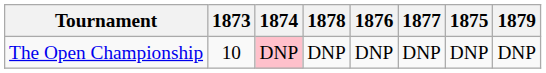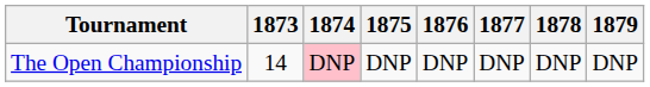columns swapped: 1875 <-> 1878
The Open Championship | 1873: 10 -> 14
